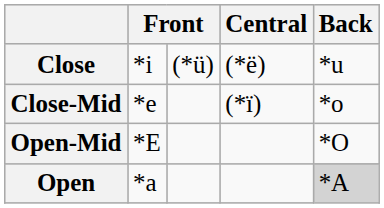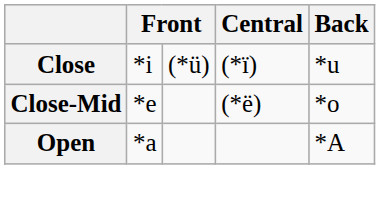Close | Central: (*ë) -> (*ï)
Close-Mid | Central: (*ï) -> (*ë)
- row: Open-Mid | *E | *O
Open | Back: lightgrey background -> no background
